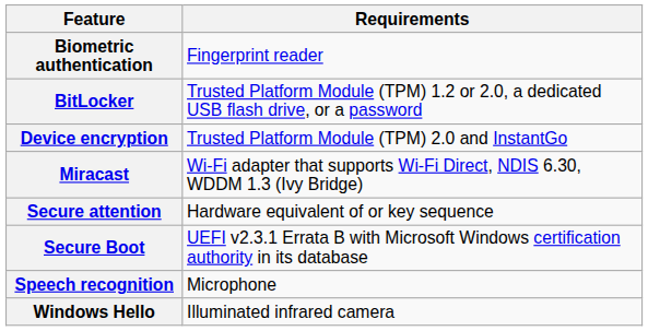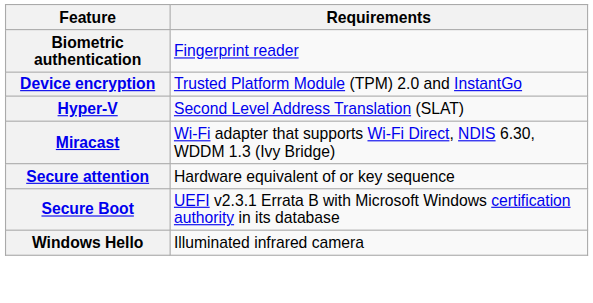- row: BitLocker | Trusted Platform Module (TPM) 1.2 or 2.0, a dedicated USB flash drive, or a password
+ row: Hyper-V | Second Level Address Translation (SLAT)
- row: Speech recognition | Microphone
